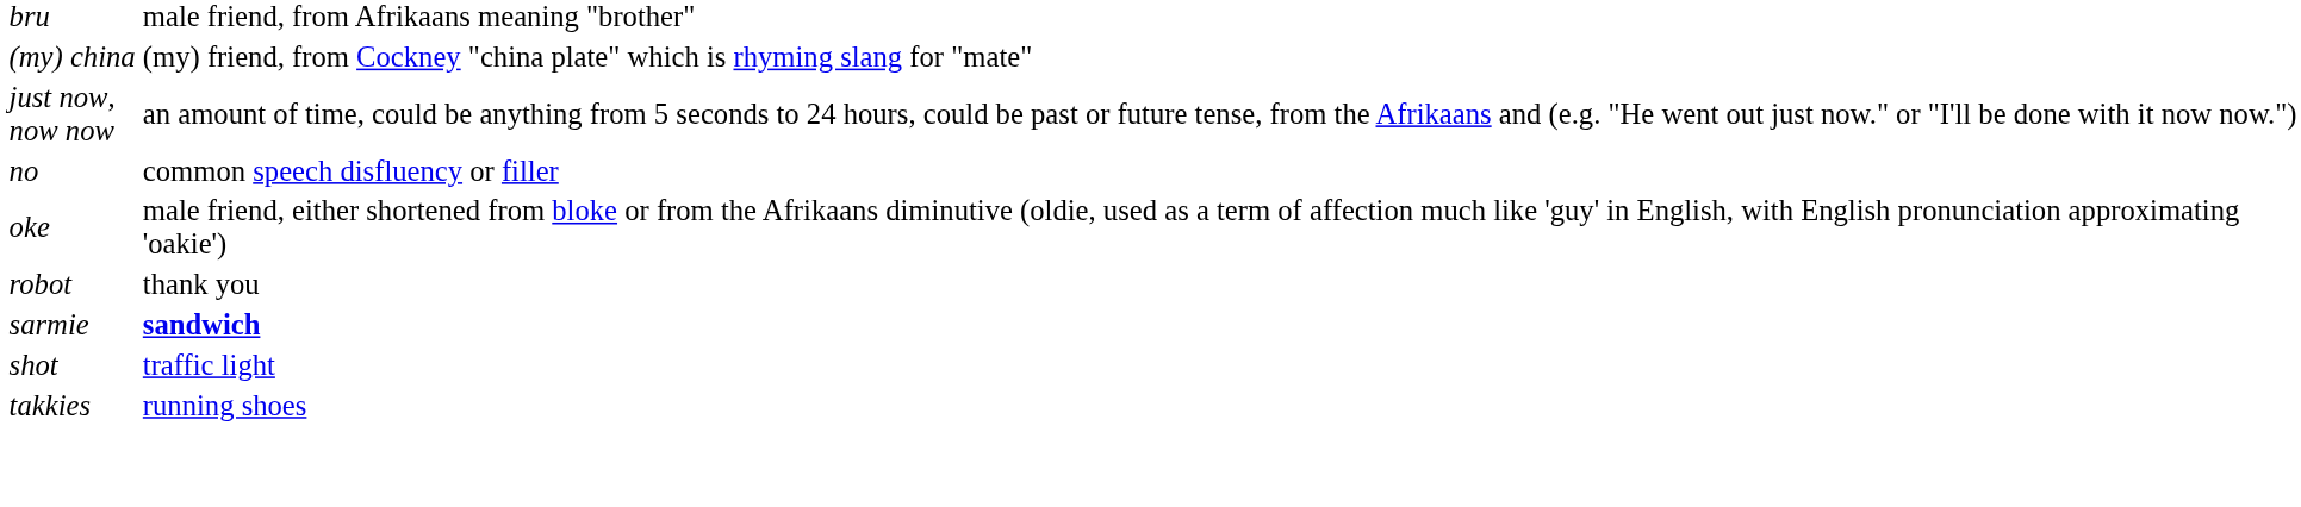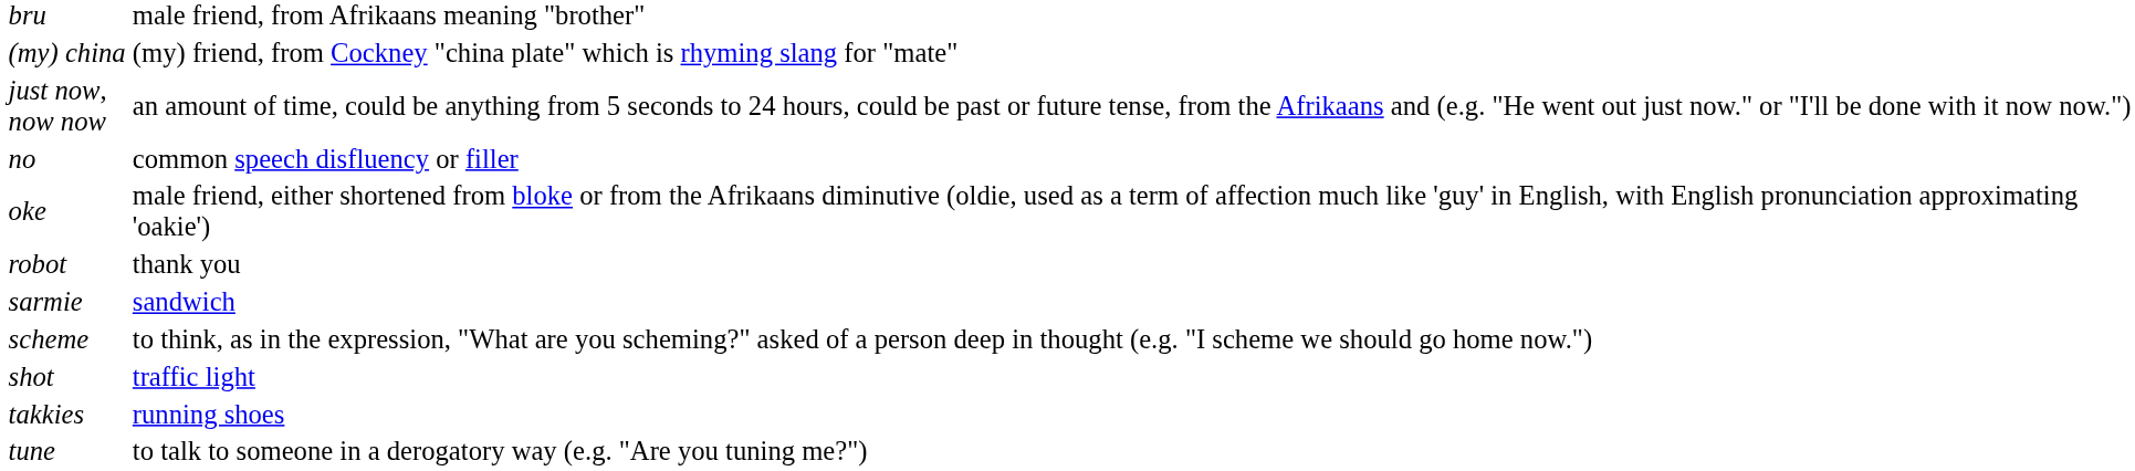sarmie | column 2: bold -> normal
+ row: scheme | to think, as in the expression, "What are you scheming?" asked of a person deep in thought (e.g. "I scheme we should go home now.")
+ row: tune | to talk to someone in a derogatory way (e.g. "Are you tuning me?")
